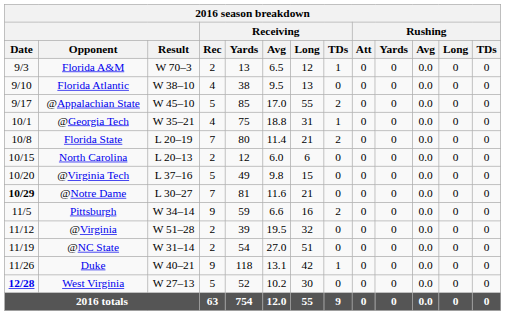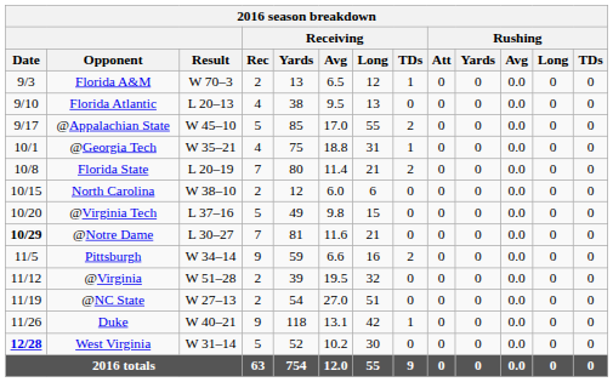Florida Atlantic | Result: W 38–10 -> L 20–13
North Carolina | Result: L 20–13 -> W 38–10
@NC State | Result: W 31–14 -> W 27–13
West Virginia | Result: W 27–13 -> W 31–14
